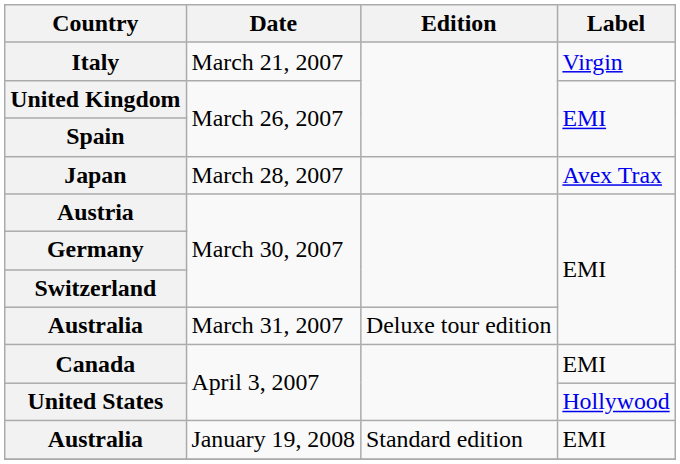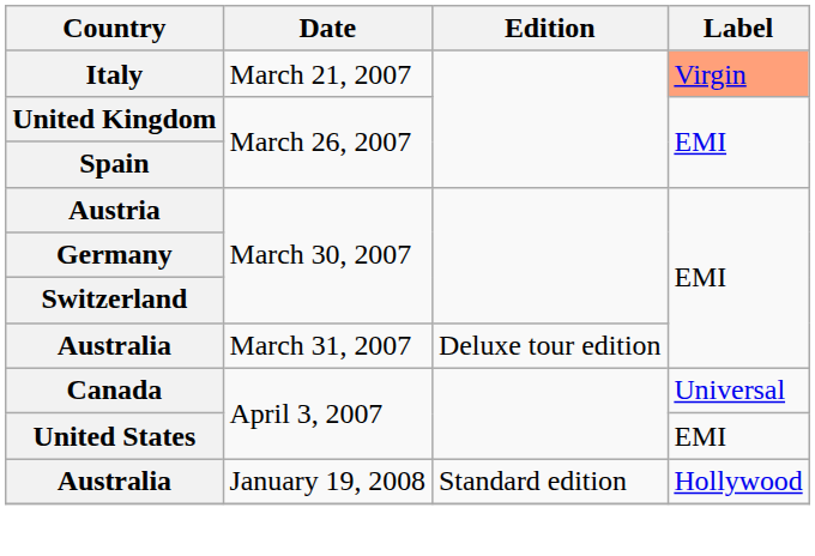Italy | Label: no background -> lightsalmon background
- row: Japan | March 28, 2007 | Avex Trax
Canada | Label: EMI -> Universal
United States | Label: Hollywood -> EMI
Australia / January 19, 2008 | Label: EMI -> Hollywood
